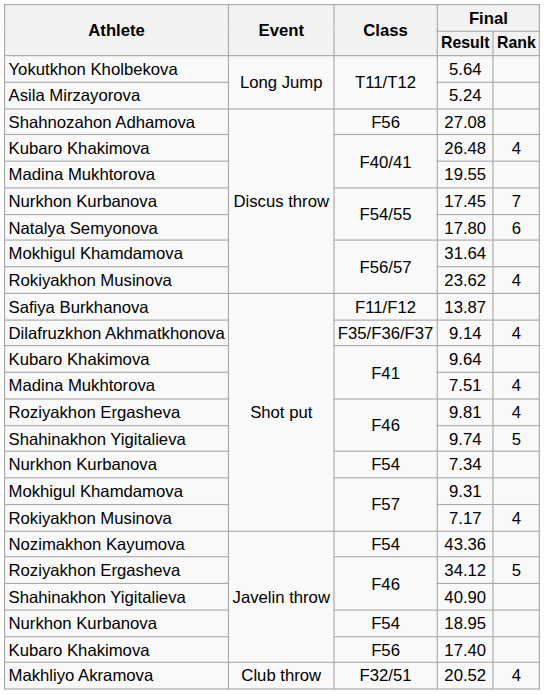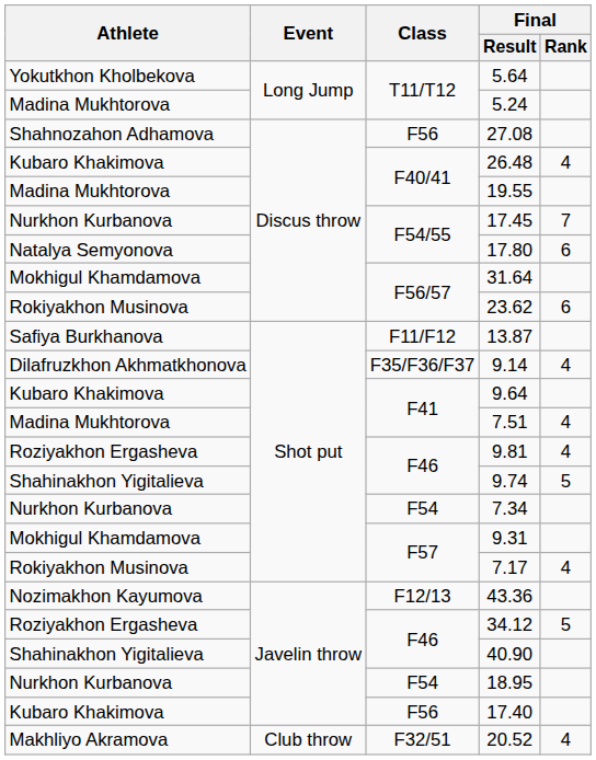5.24 | Athlete: Asila Mirzayorova -> Madina Mukhtorova
23.62 | Final / Rank: 4 -> 6
43.36 | Class: F54 -> F12/13
